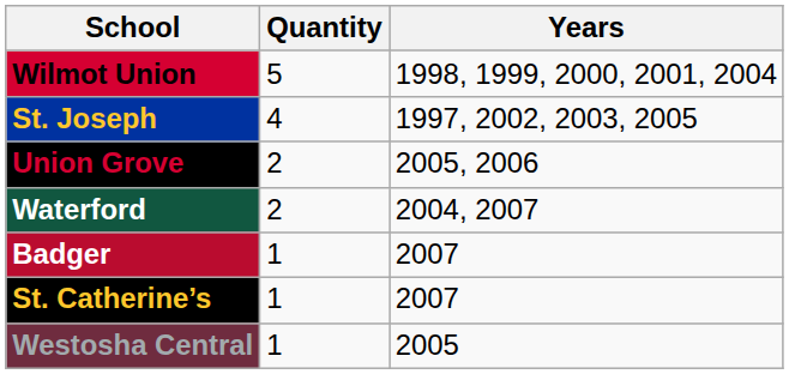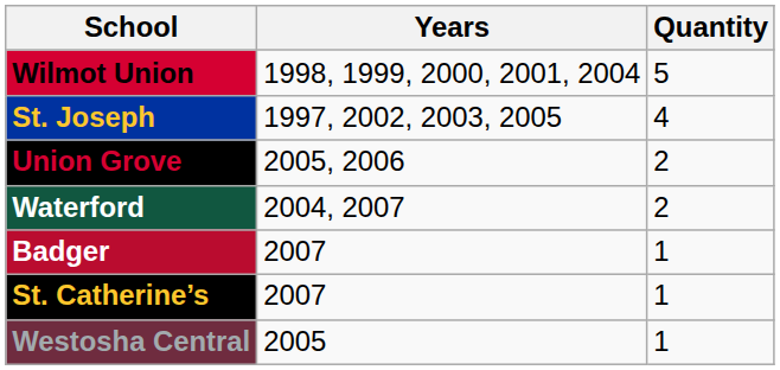columns swapped: Quantity <-> Years
